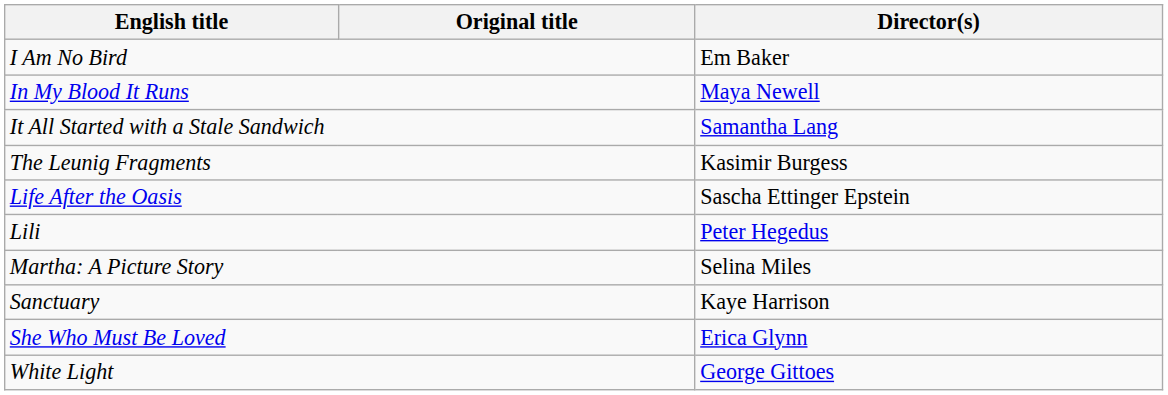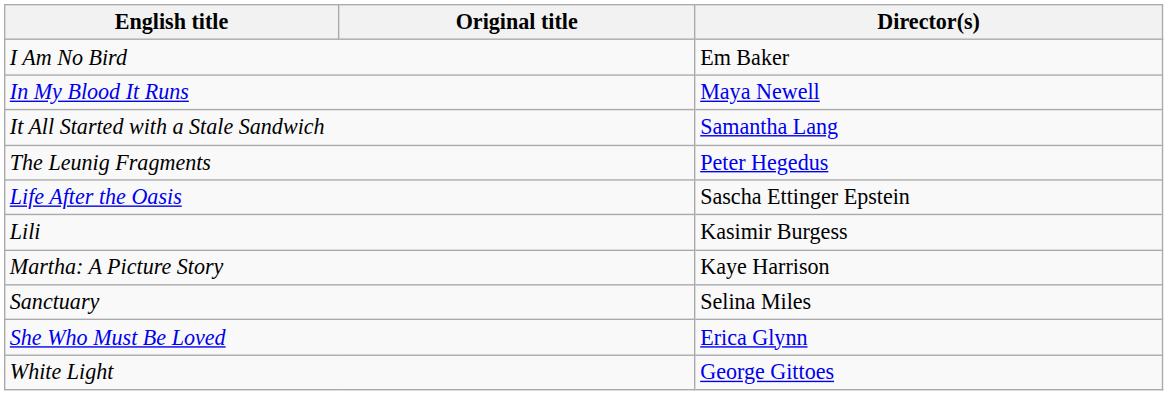The Leunig Fragments | Director(s): Kasimir Burgess -> Peter Hegedus
Lili | Director(s): Peter Hegedus -> Kasimir Burgess
Martha: A Picture Story | Director(s): Selina Miles -> Kaye Harrison
Sanctuary | Director(s): Kaye Harrison -> Selina Miles
